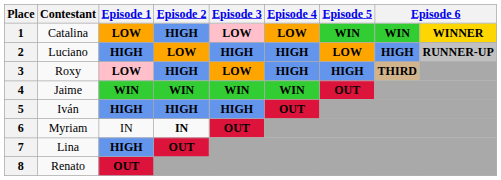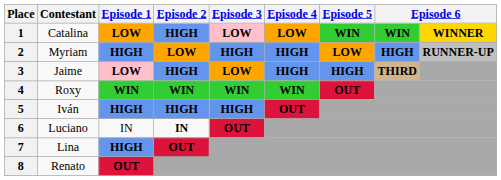2 | Contestant: Luciano -> Myriam
3 | Contestant: Roxy -> Jaime
4 | Contestant: Jaime -> Roxy
6 | Contestant: Myriam -> Luciano
